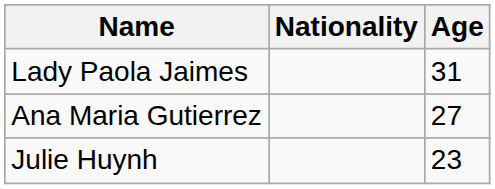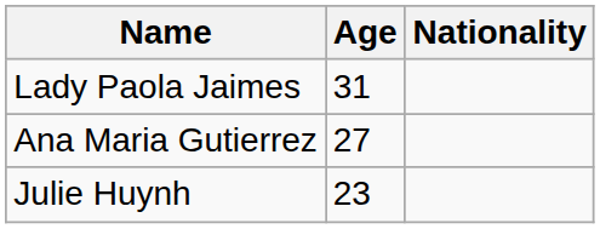columns swapped: Age <-> Nationality
